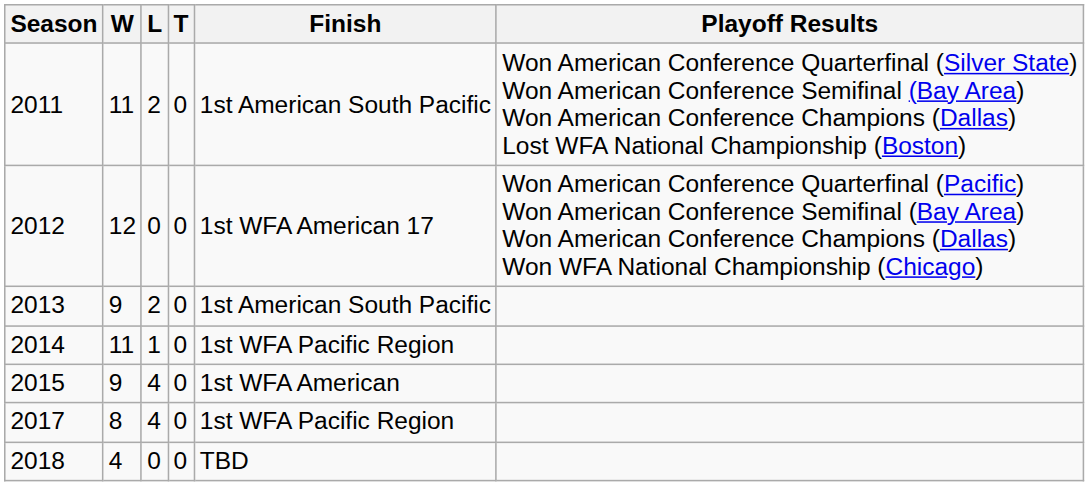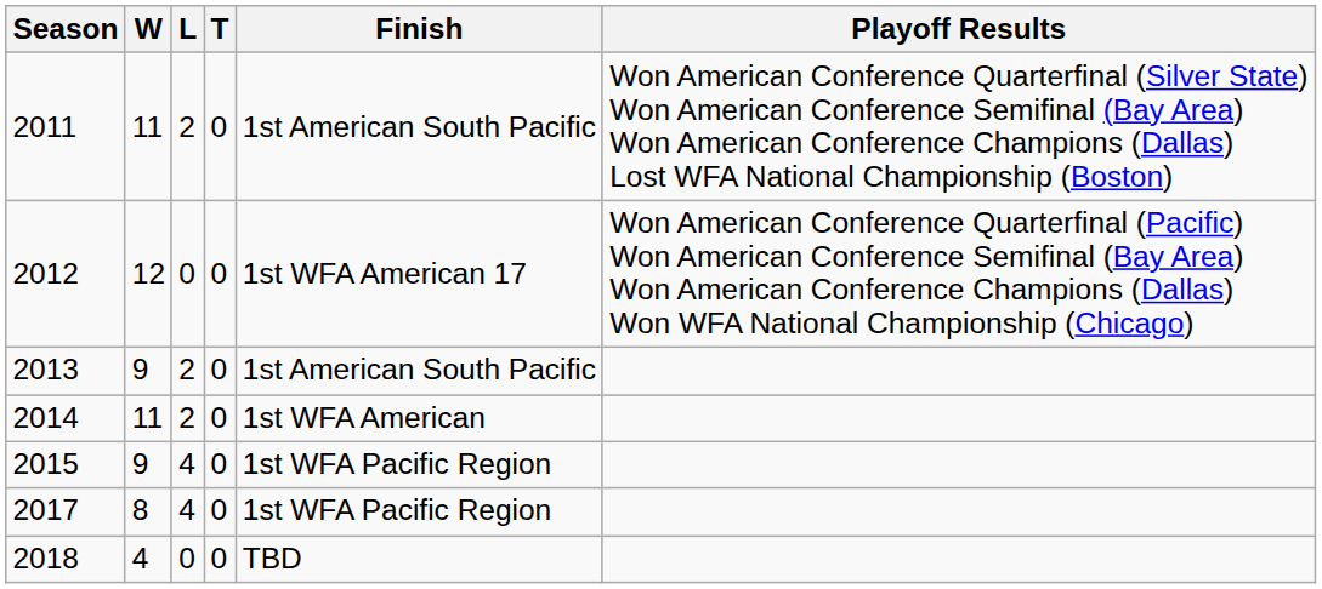2014 | L: 1 -> 2
2014 | Finish: 1st WFA Pacific Region -> 1st WFA American
2015 | Finish: 1st WFA American -> 1st WFA Pacific Region
